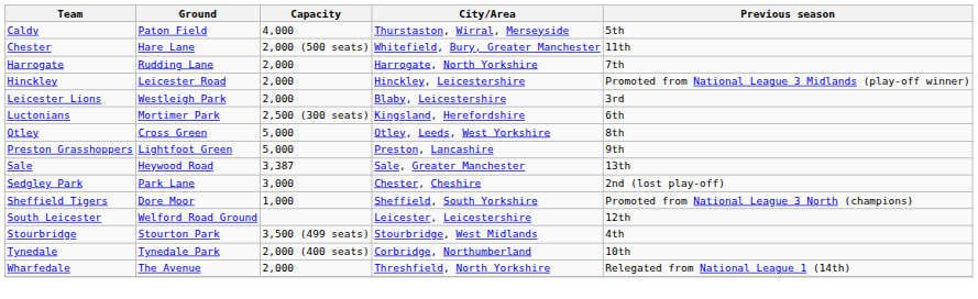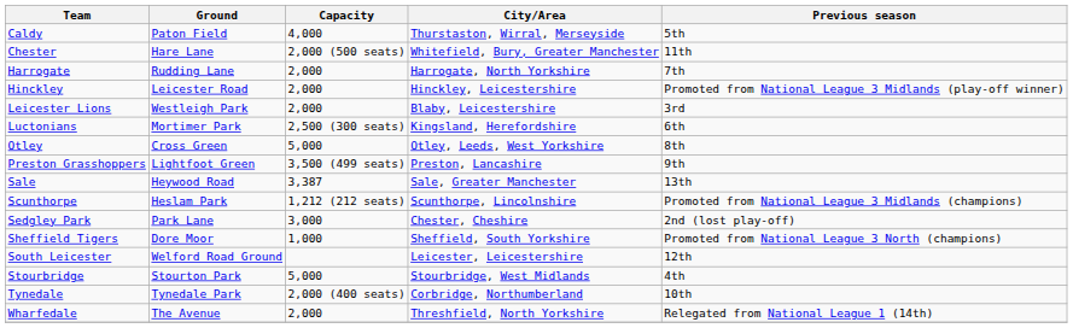Preston Grasshoppers | Capacity: 5,000 -> 3,500 (499 seats)
+ row: Scunthorpe | Heslam Park | 1,212 (212 seats) | Scunthorpe, Lincolnshire | Promoted from National League 3 Midlands (champions)
Stourbridge | Capacity: 3,500 (499 seats) -> 5,000
